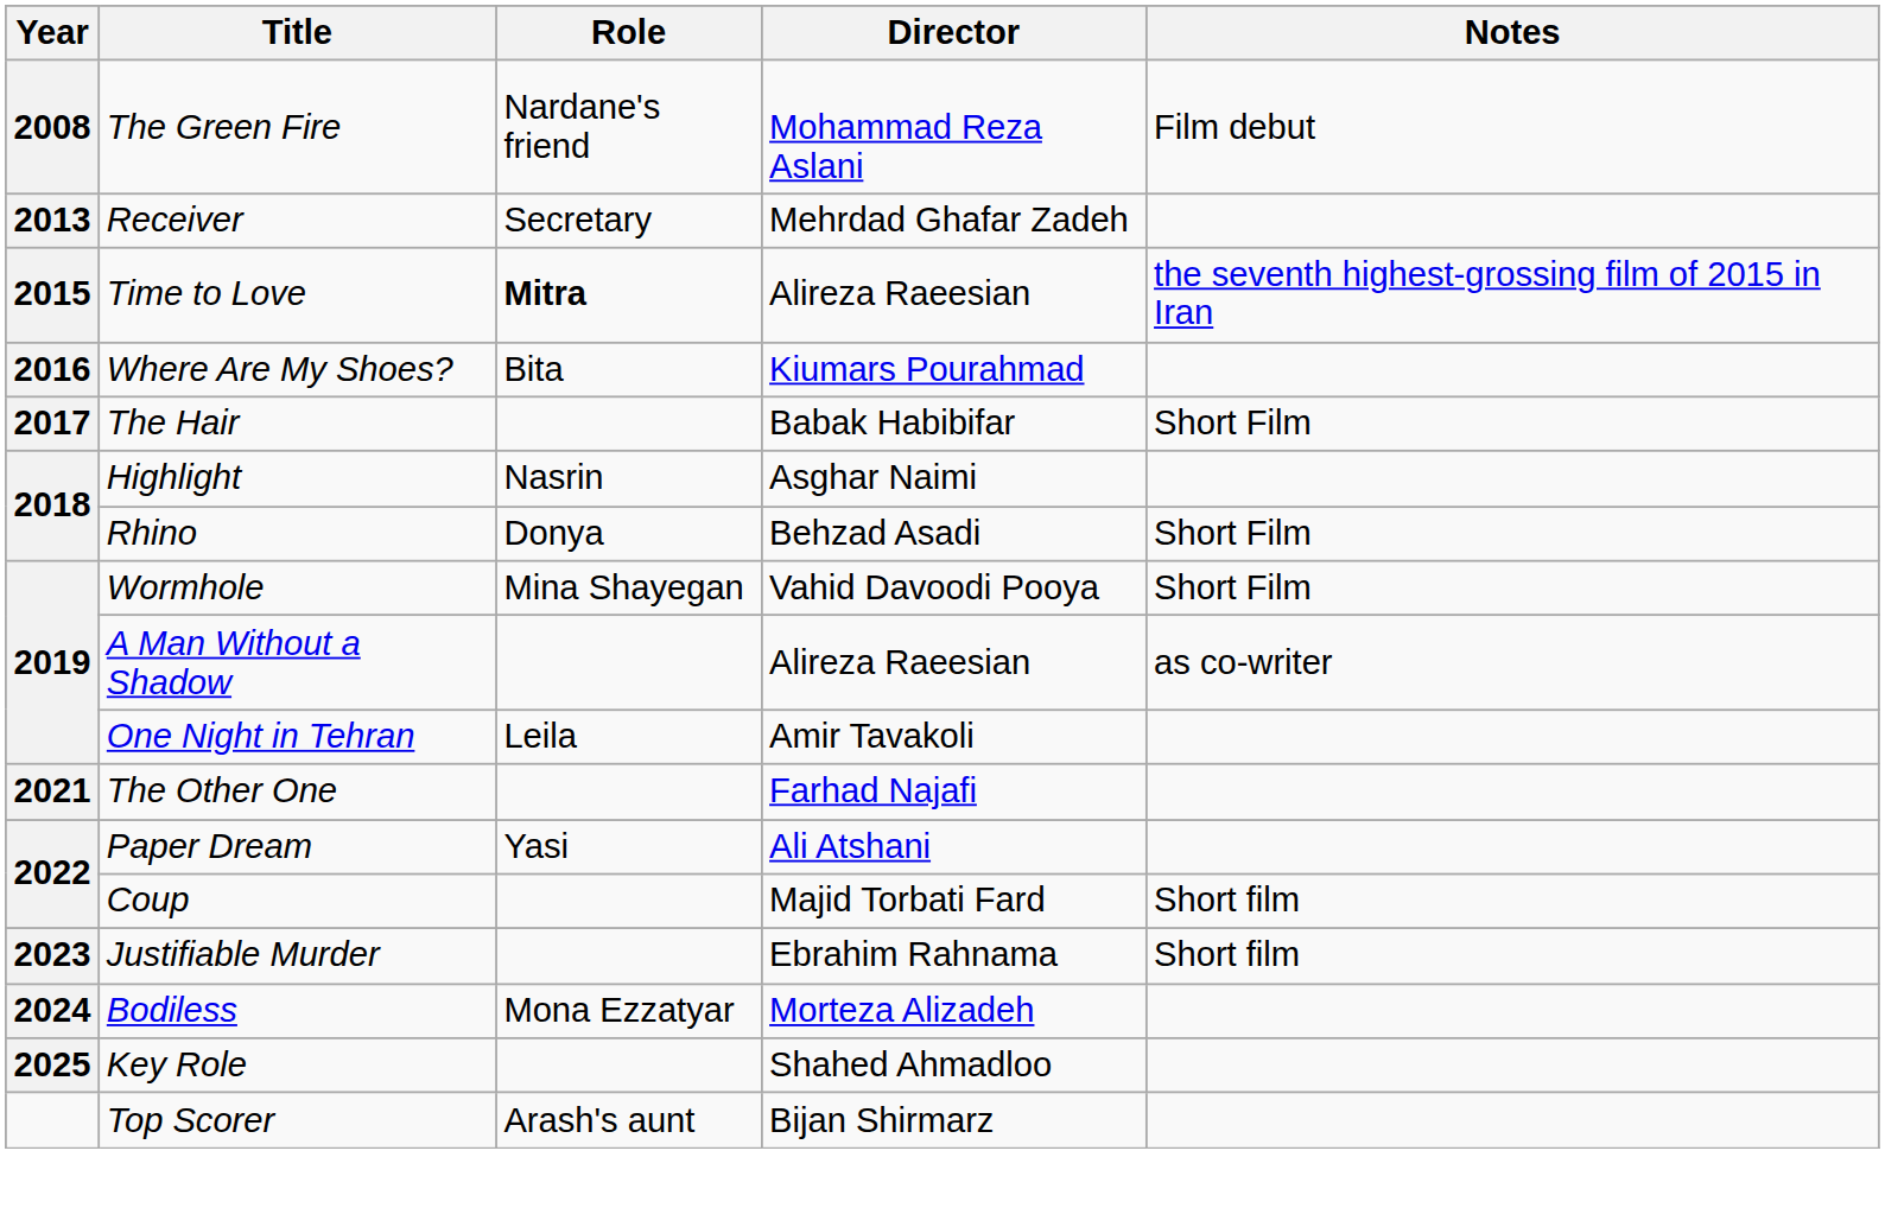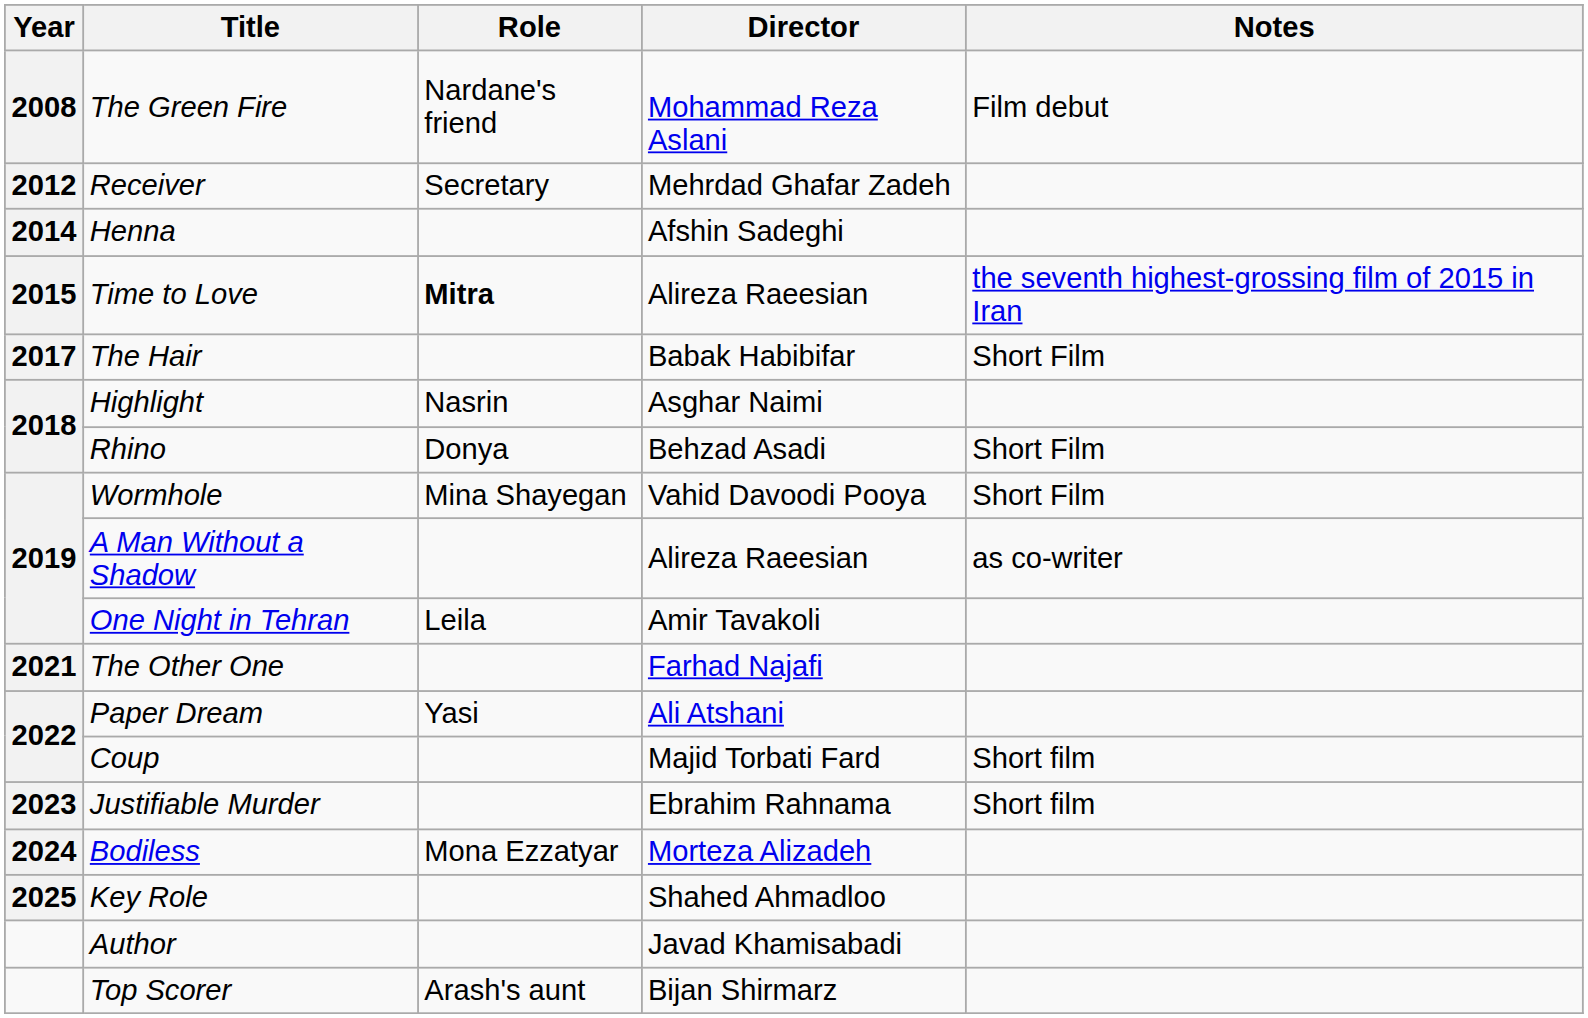Receiver | Year: 2013 -> 2012
+ row: 2014 | Henna | Afshin Sadeghi
- row: 2016 | Where Are My Shoes? | Bita | Kiumars Pourahmad
+ row: Author | Javad Khamisabadi
